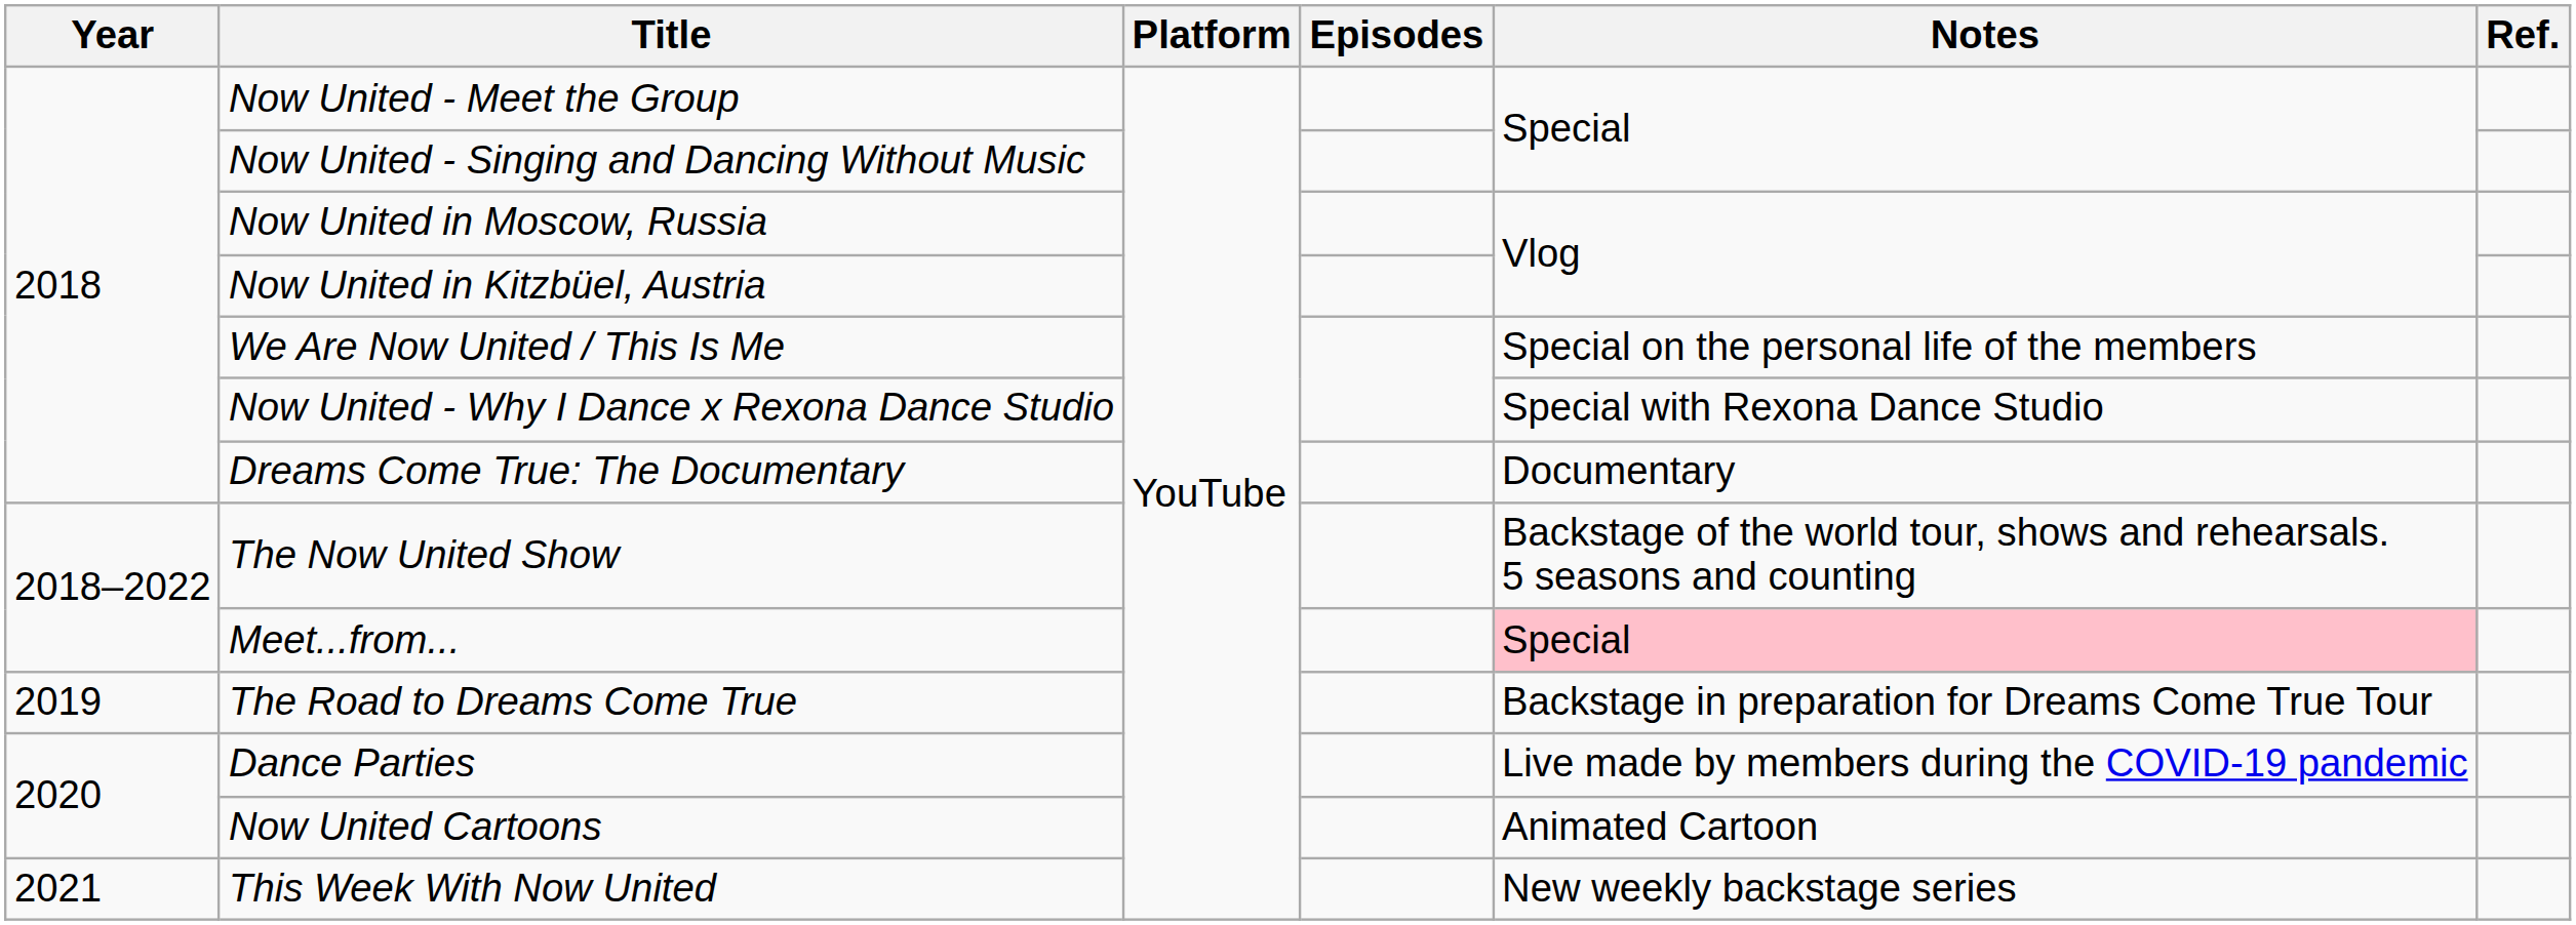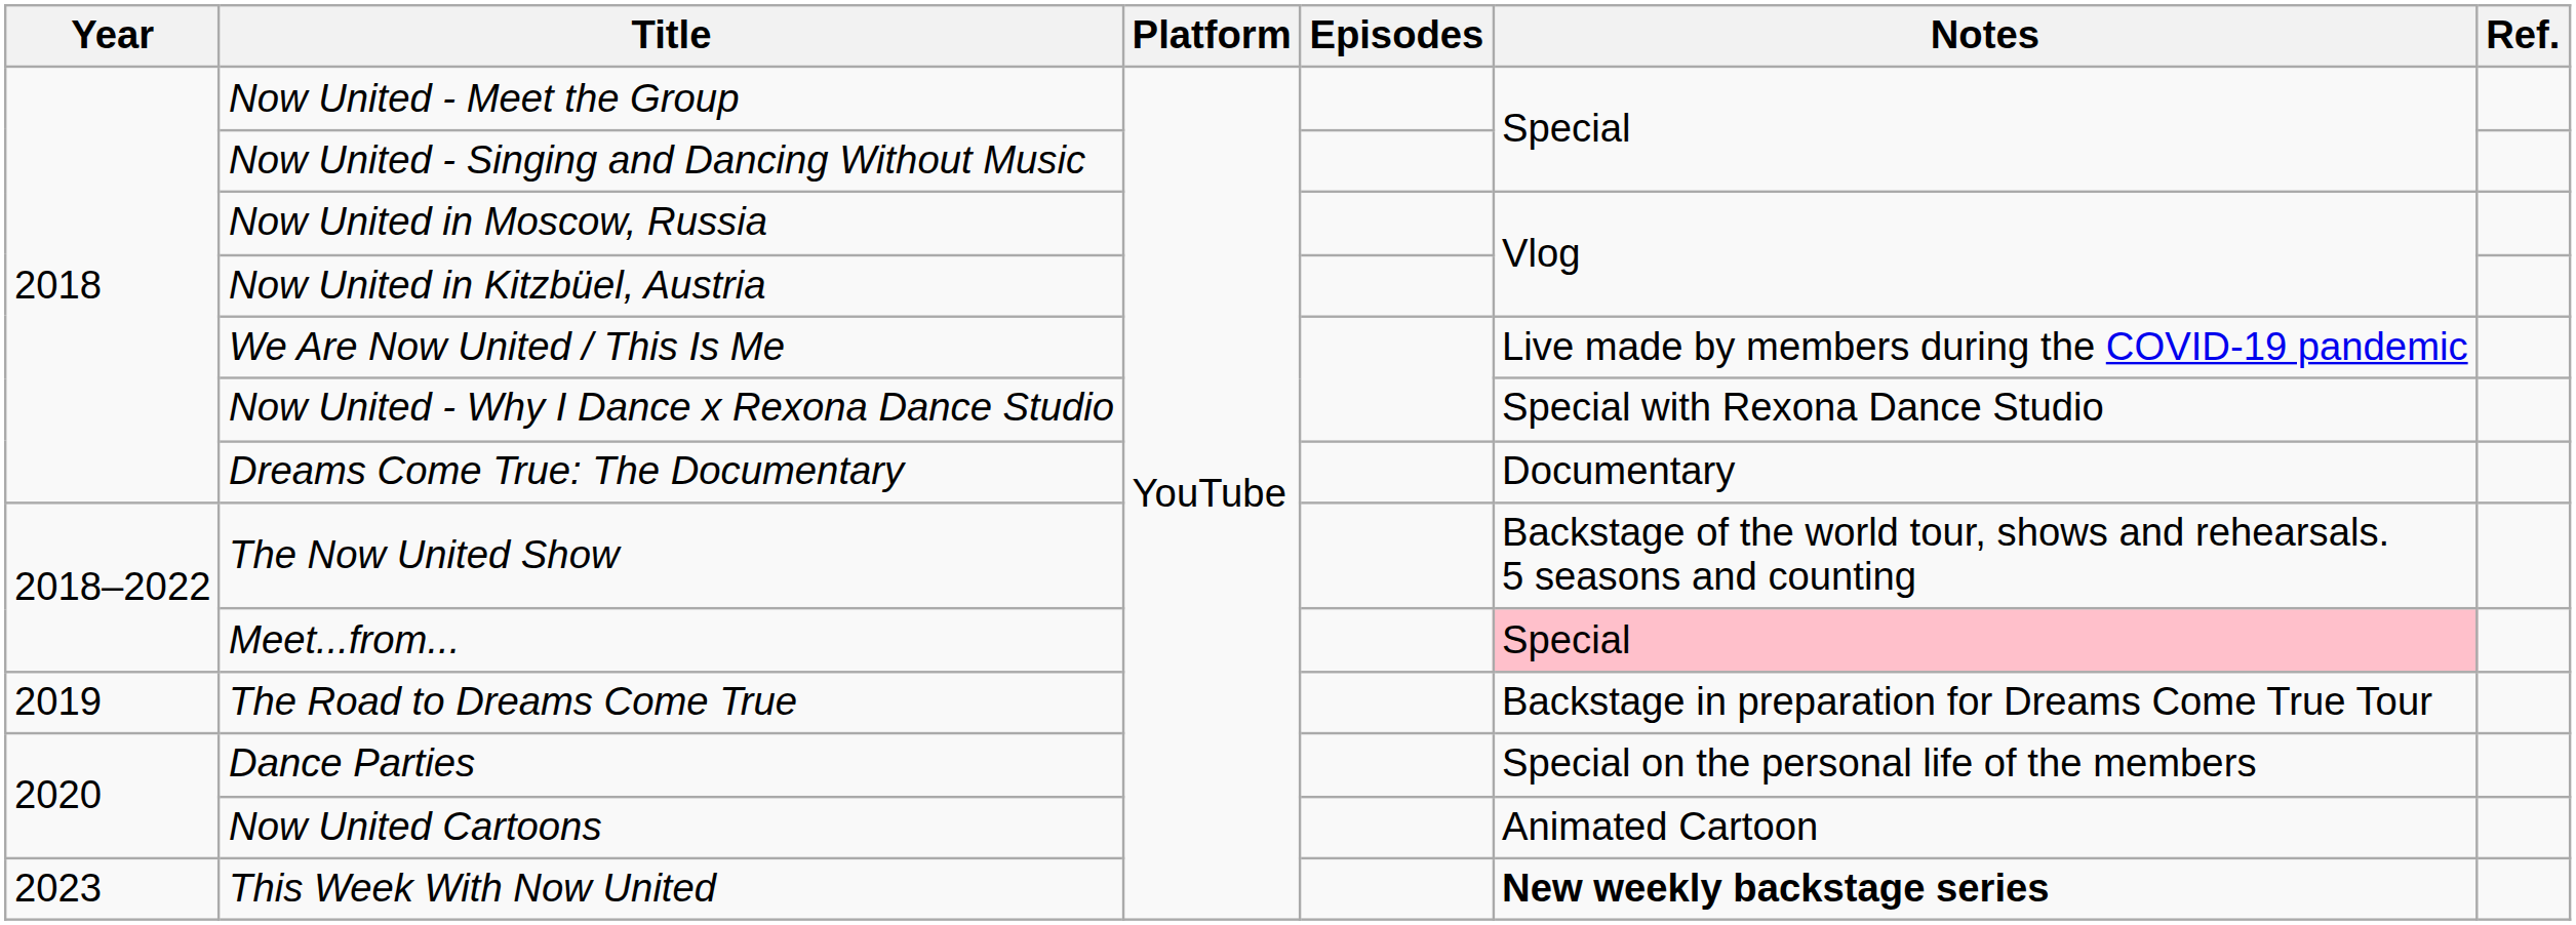We Are Now United / This Is Me | Notes: Special on the personal life of the members -> Live made by members during the COVID-19 pandemic
Dance Parties | Notes: Live made by members during the COVID-19 pandemic -> Special on the personal life of the members
This Week With Now United | Year: 2021 -> 2023
This Week With Now United | Notes: normal -> bold
